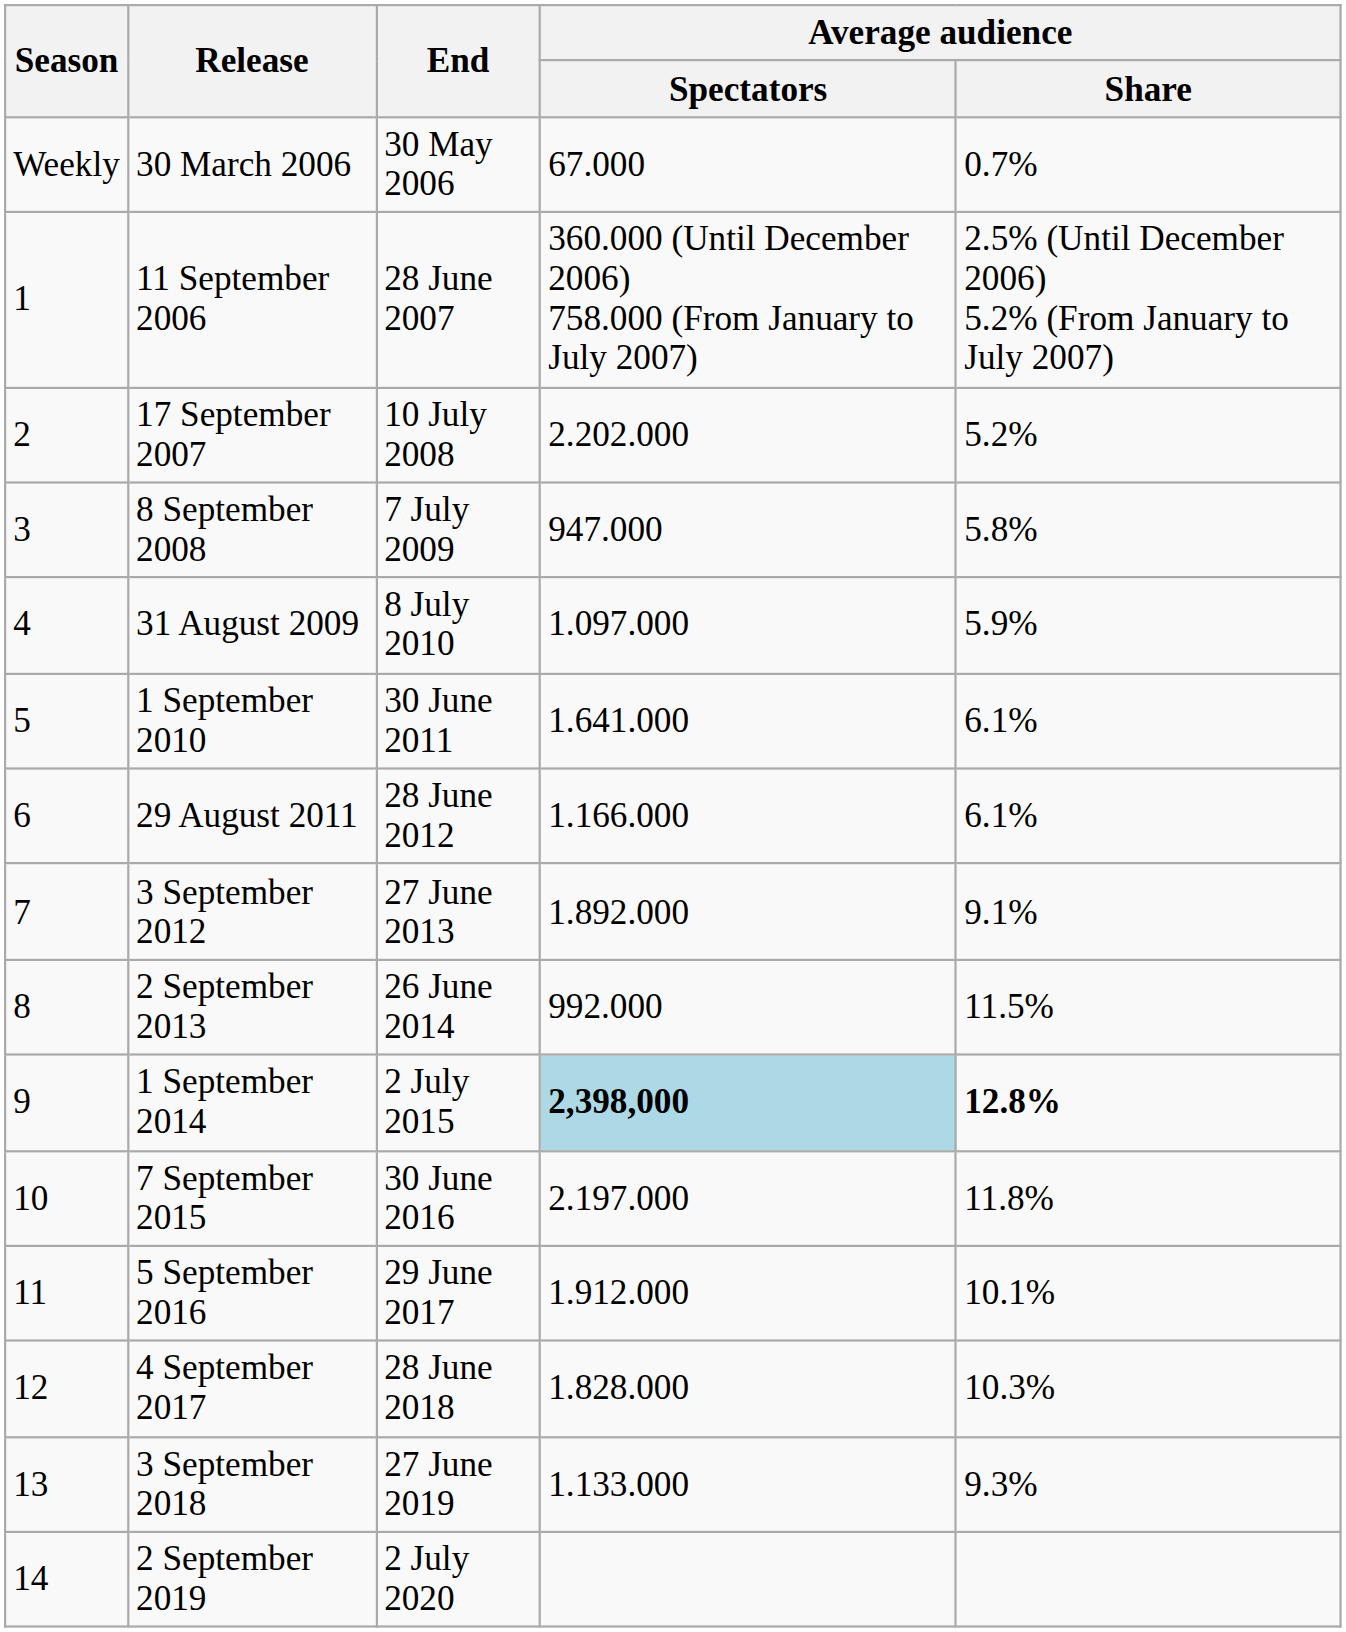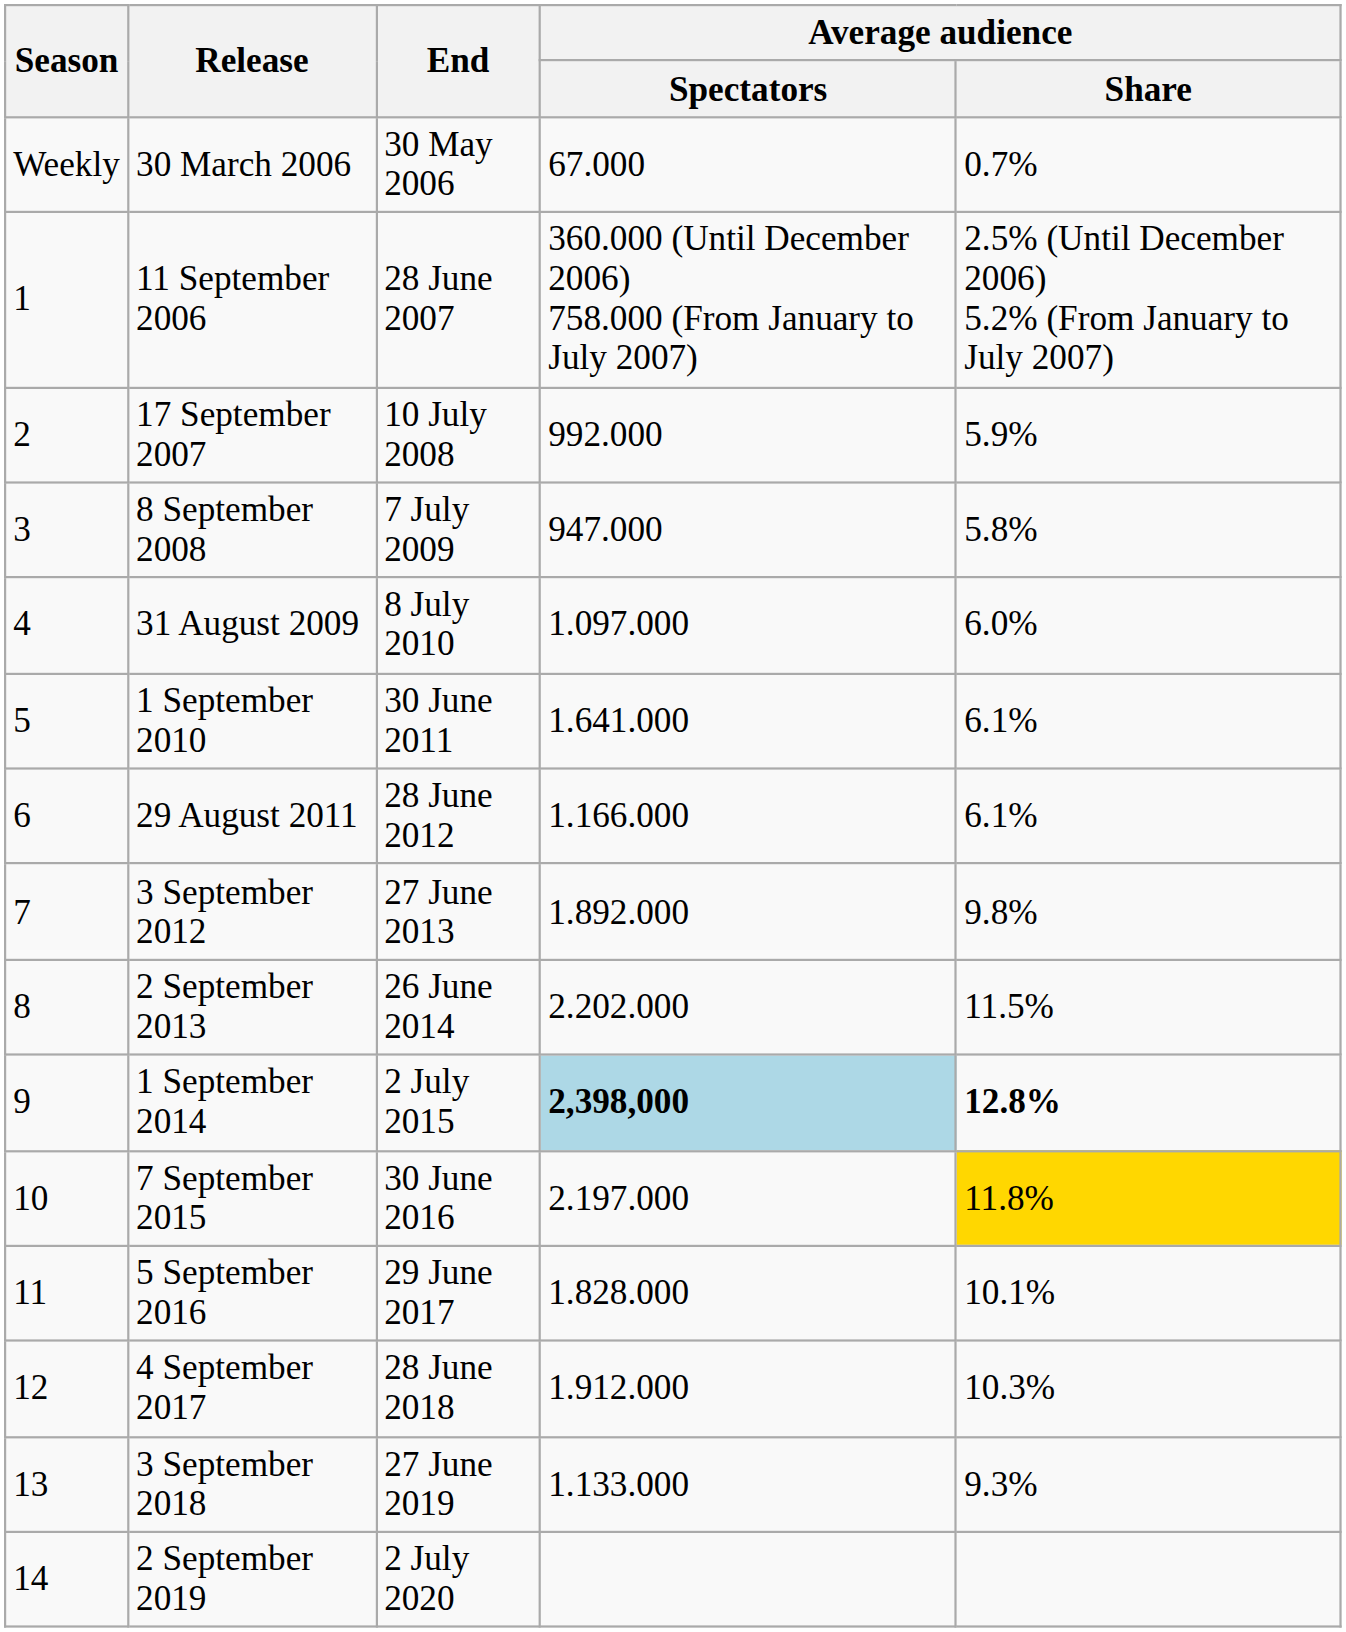17 September 2007 | Average audience / Spectators: 2.202.000 -> 992.000
17 September 2007 | Average audience / Share: 5.2% -> 5.9%
31 August 2009 | Average audience / Share: 5.9% -> 6.0%
3 September 2012 | Average audience / Share: 9.1% -> 9.8%
2 September 2013 | Average audience / Spectators: 992.000 -> 2.202.000
7 September 2015 | Average audience / Share: no background -> gold background
5 September 2016 | Average audience / Spectators: 1.912.000 -> 1.828.000
4 September 2017 | Average audience / Spectators: 1.828.000 -> 1.912.000
